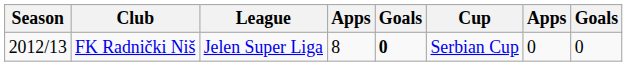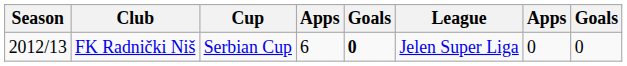columns swapped: League <-> Cup
FK Radnički Niš | column 4: 8 -> 6
